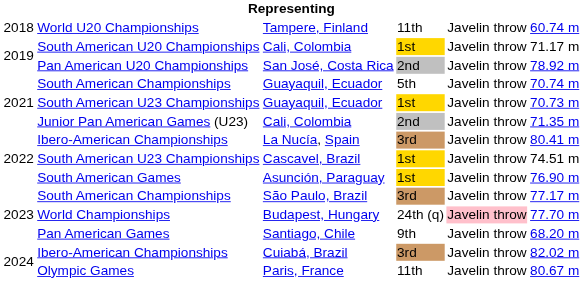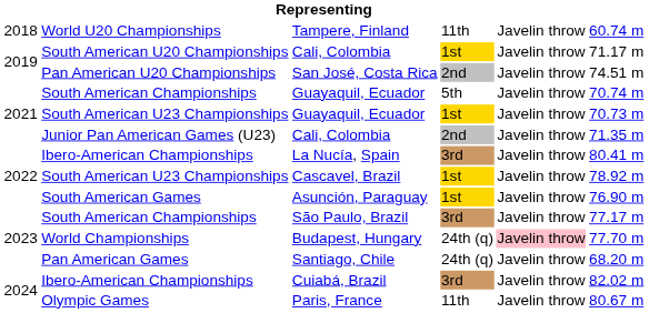San José, Costa Rica | column 6: 78.92 m -> 74.51 m
Cascavel, Brazil | column 6: 74.51 m -> 78.92 m
Santiago, Chile | column 4: 9th -> 24th (q)
